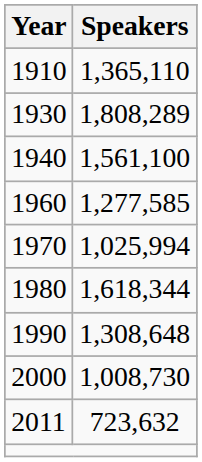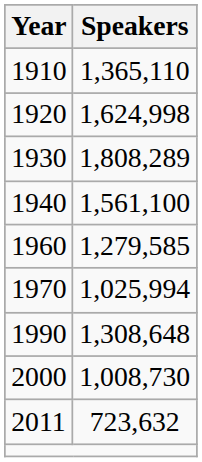+ row: 1920 | 1,624,998
1960 | Speakers: 1,277,585 -> 1,279,585
- row: 1980 | 1,618,344
